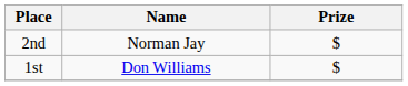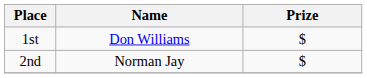rows swapped: 1st <-> 2nd
